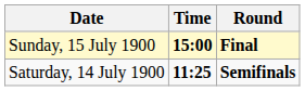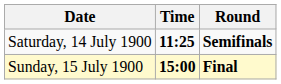rows swapped: Saturday, 14 July 1900 <-> Sunday, 15 July 1900
